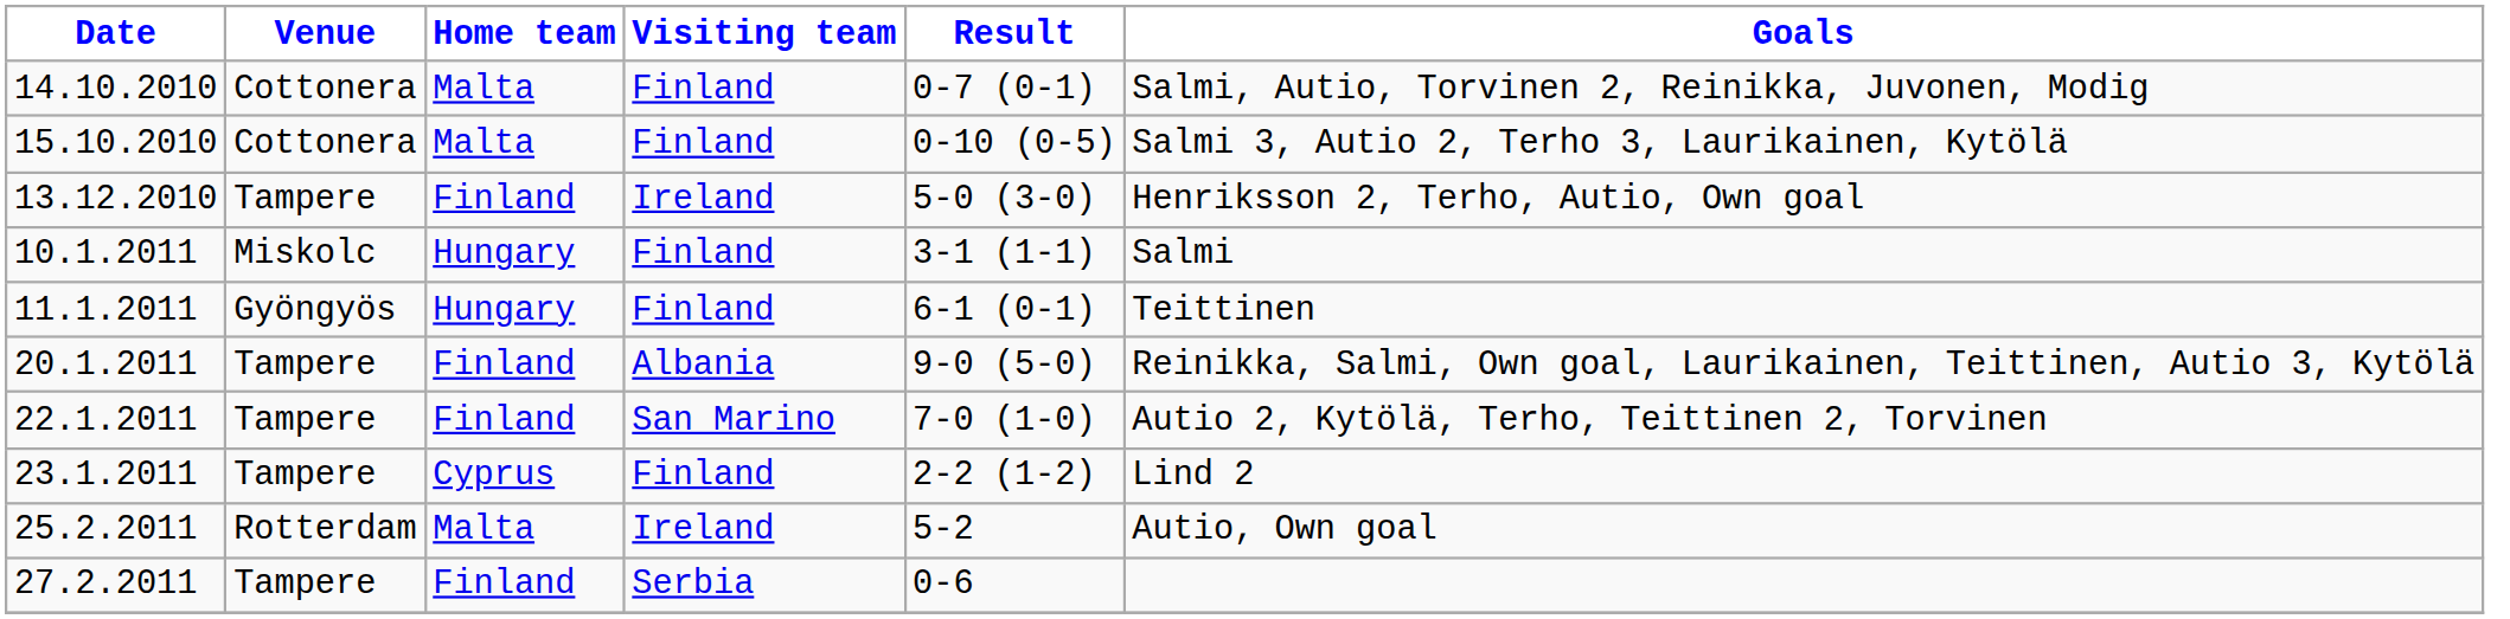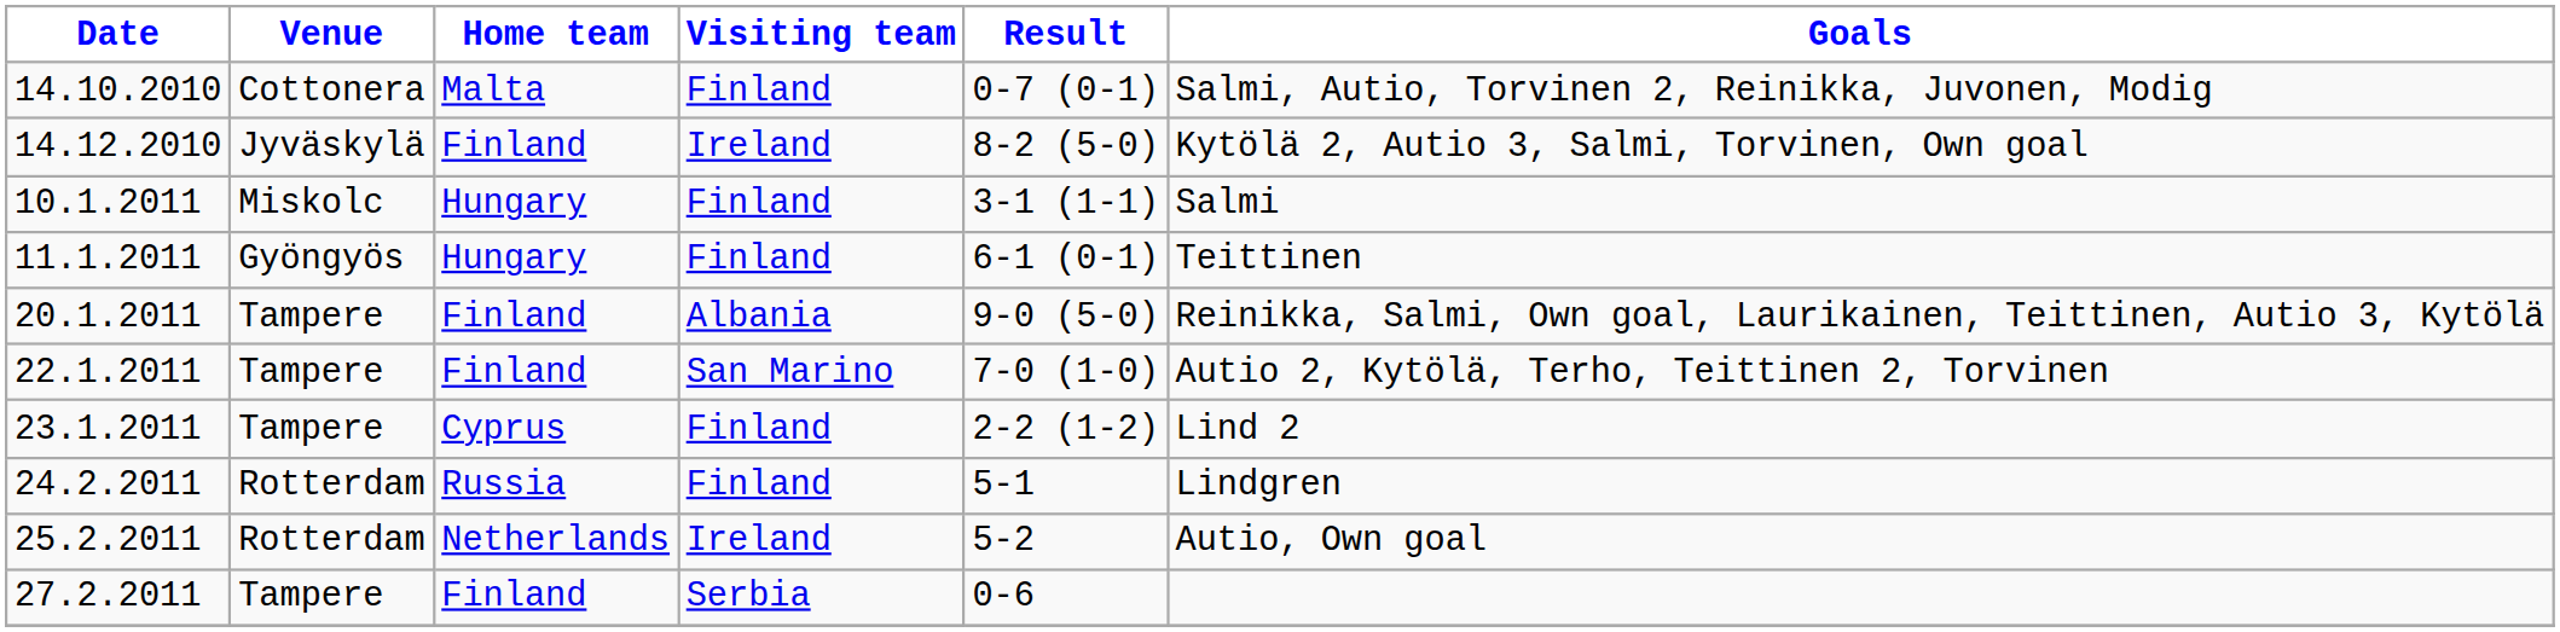- row: 15.10.2010 | Cottonera | Malta | Finland | 0-10 (0-5) | Salmi 3, Autio 2, Terho 3, Laurikainen, Kytölä
- row: 13.12.2010 | Tampere | Finland | Ireland | 5-0 (3-0) | Henriksson 2, Terho, Autio, Own goal
+ row: 14.12.2010 | Jyväskylä | Finland | Ireland | 8-2 (5-0) | Kytölä 2, Autio 3, Salmi, Torvinen, Own goal
+ row: 24.2.2011 | Rotterdam | Russia | Finland | 5-1 | Lindgren
25.2.2011 | Home team: Malta -> Netherlands
